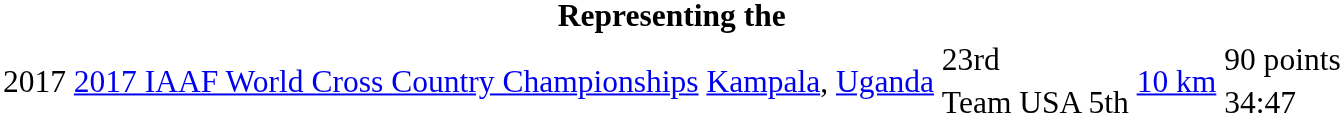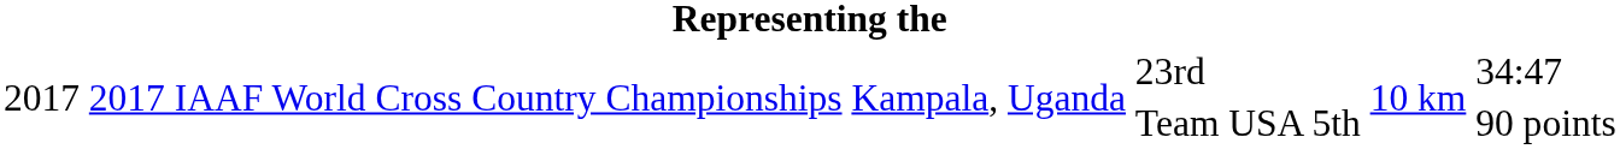23rd | column 6: 90 points -> 34:47
Team USA 5th | column 6: 34:47 -> 90 points
